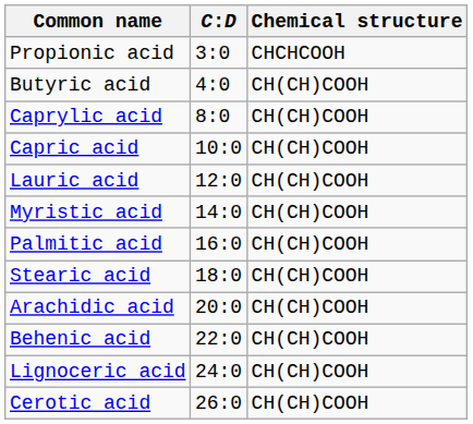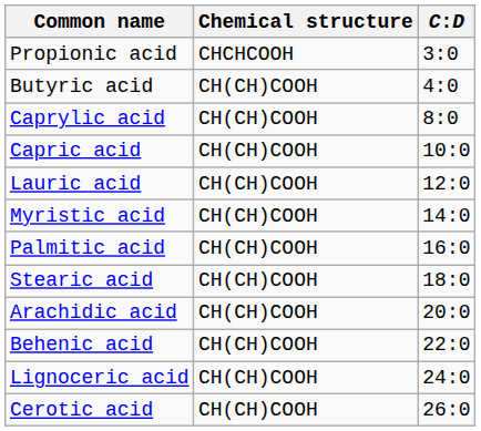columns swapped: Chemical structure <-> C:D
